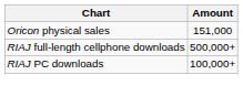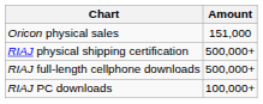+ row: RIAJ physical shipping certification | 500,000+
